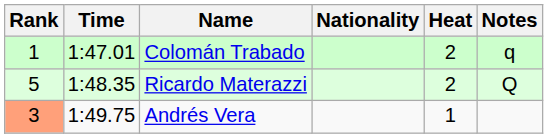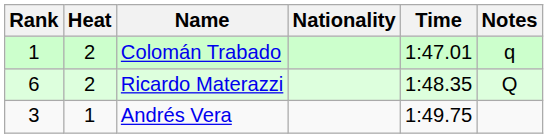columns swapped: Heat <-> Time
Ricardo Materazzi | Rank: 5 -> 6
Andrés Vera | Rank: lightsalmon background -> no background
